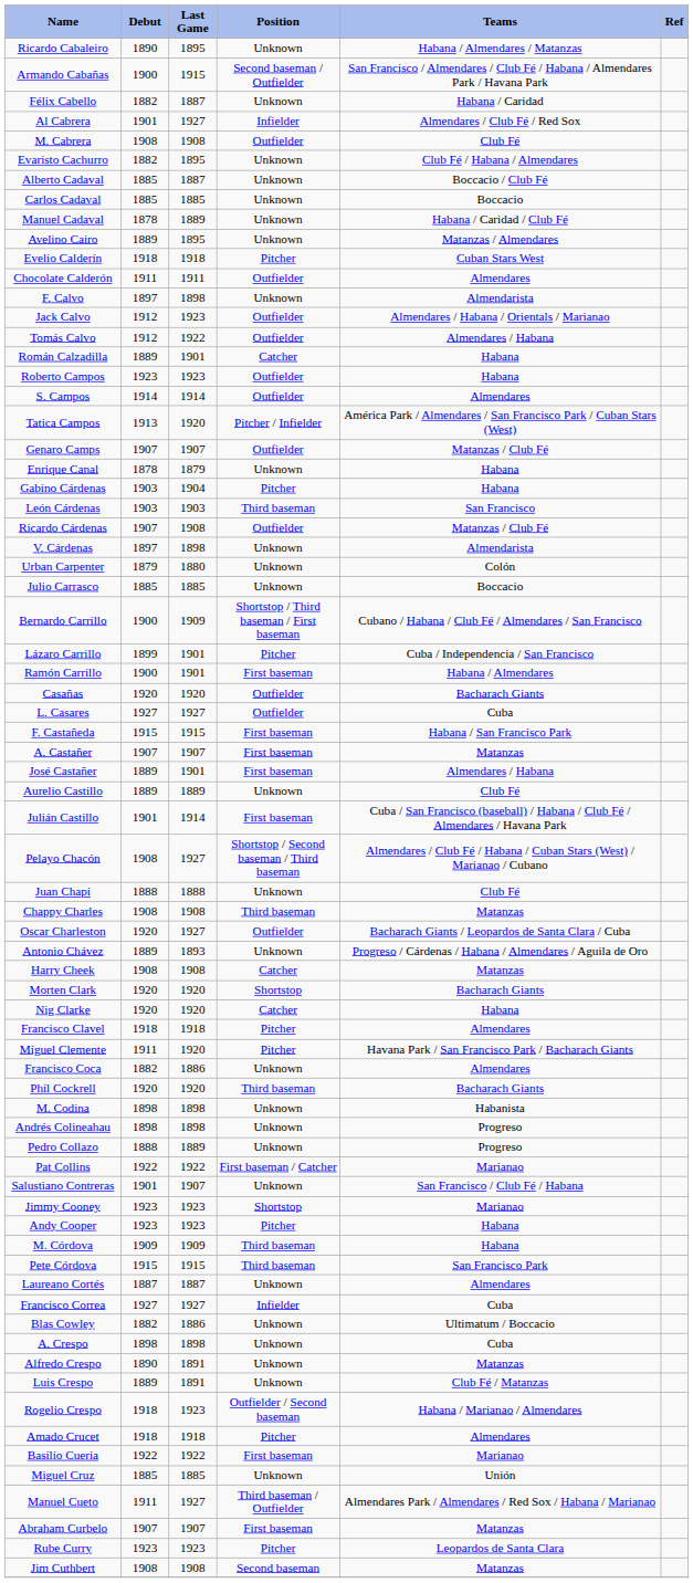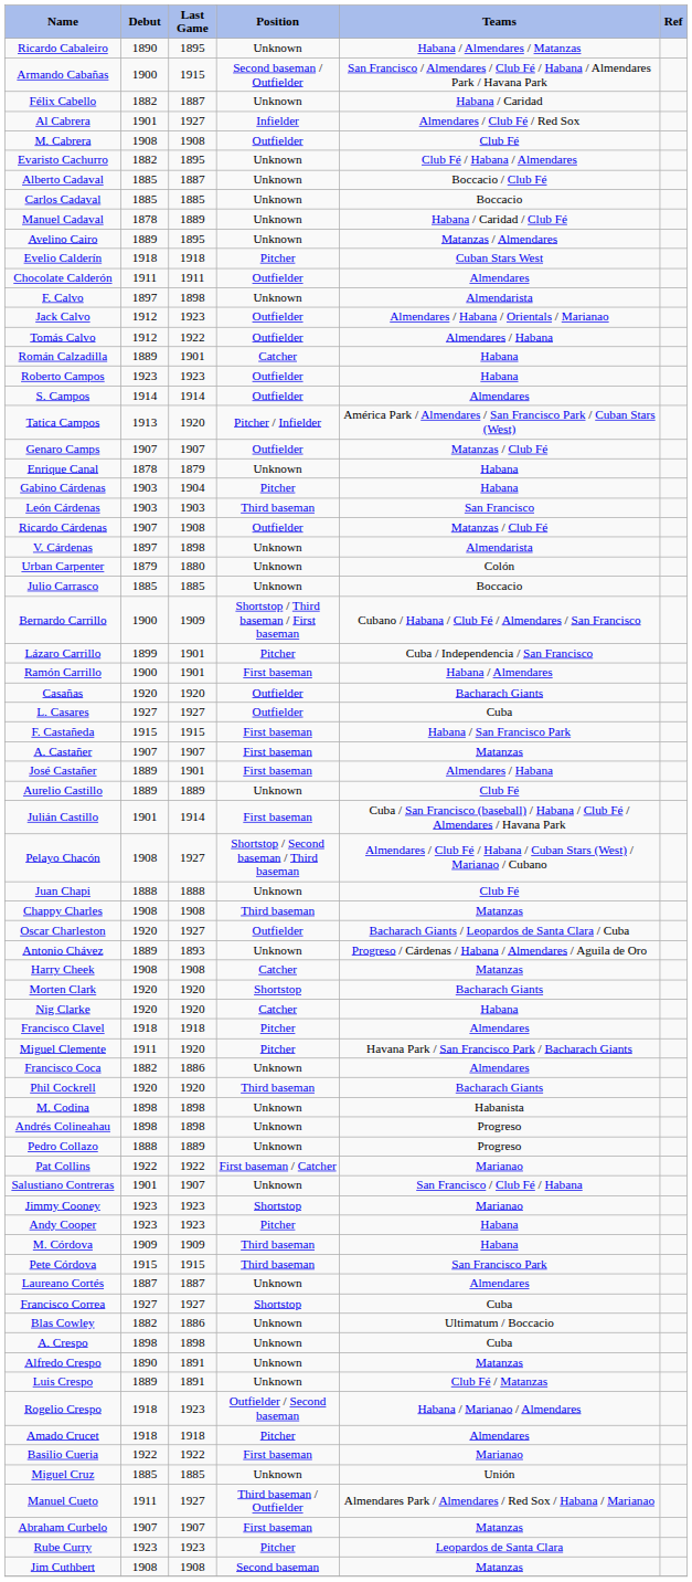Francisco Correa | Position: Infielder -> Shortstop
